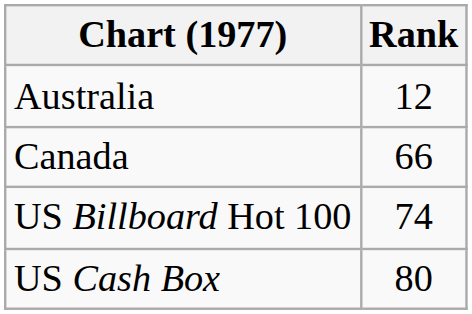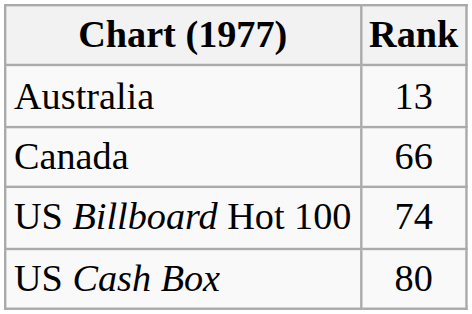Australia | Rank: 12 -> 13
